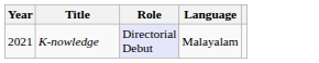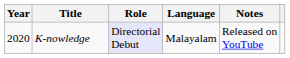+ column: Notes | Released on YouTube
K-nowledge | Year: 2021 -> 2020
